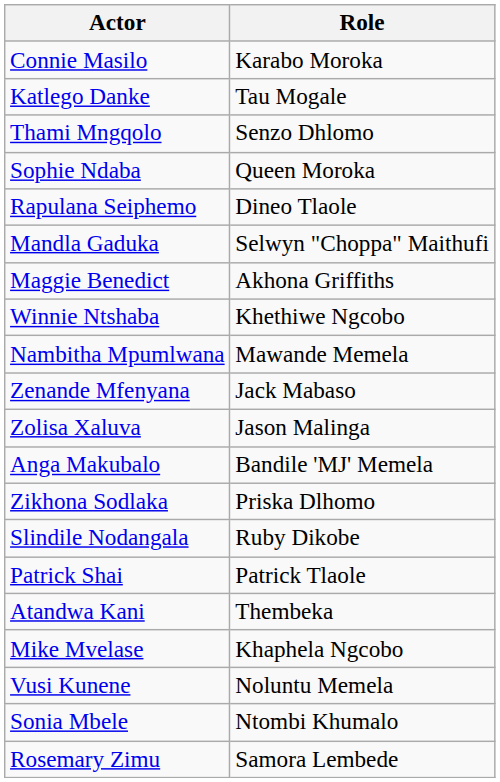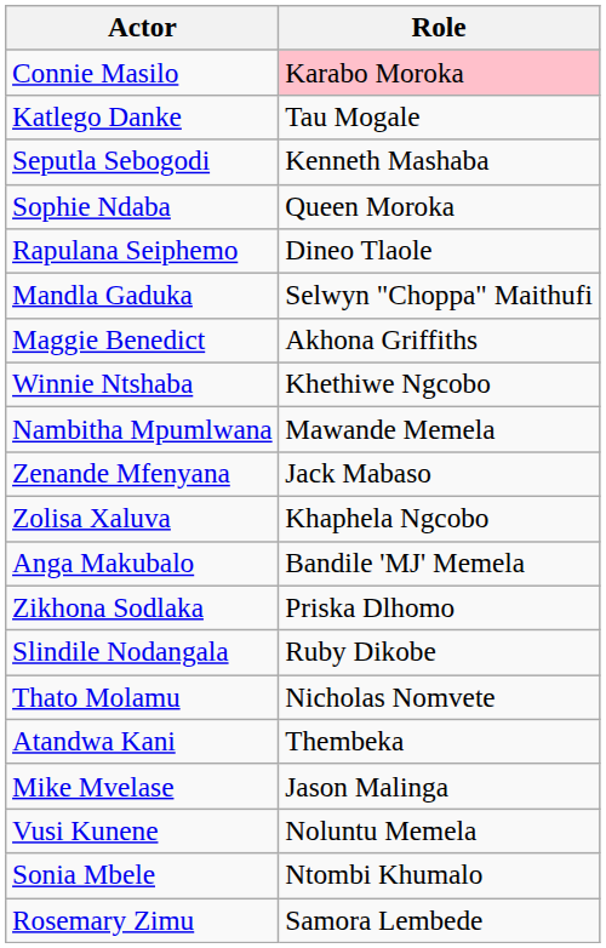Connie Masilo | Role: no background -> pink background
- row: Thami Mngqolo | Senzo Dhlomo
+ row: Seputla Sebogodi | Kenneth Mashaba
Zolisa Xaluva | Role: Jason Malinga -> Khaphela Ngcobo
+ row: Thato Molamu | Nicholas Nomvete
- row: Patrick Shai | Patrick Tlaole
Mike Mvelase | Role: Khaphela Ngcobo -> Jason Malinga
